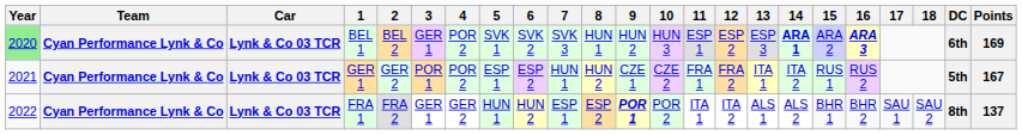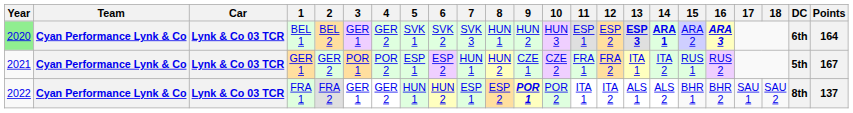BEL 1 | 4: POR 2 -> GER 2
BEL 1 | 13: normal -> bold
BEL 1 | Points: 169 -> 164
